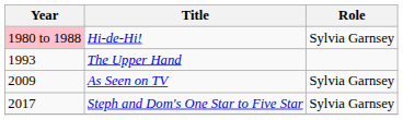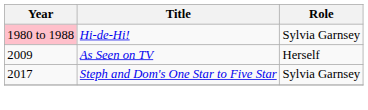- row: 1993 | The Upper Hand
As Seen on TV | Role: Sylvia Garnsey -> Herself
